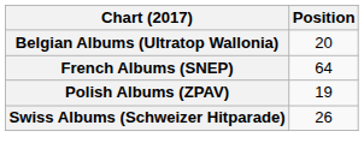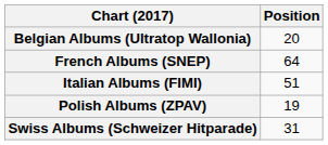+ row: Italian Albums (FIMI) | 51
Swiss Albums (Schweizer Hitparade) | Position: 26 -> 31
